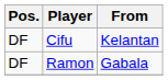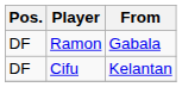rows swapped: Cifu <-> Ramon
